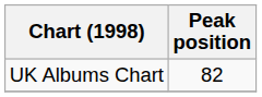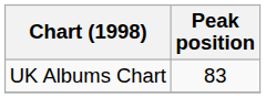UK Albums Chart | Peak position: 82 -> 83
